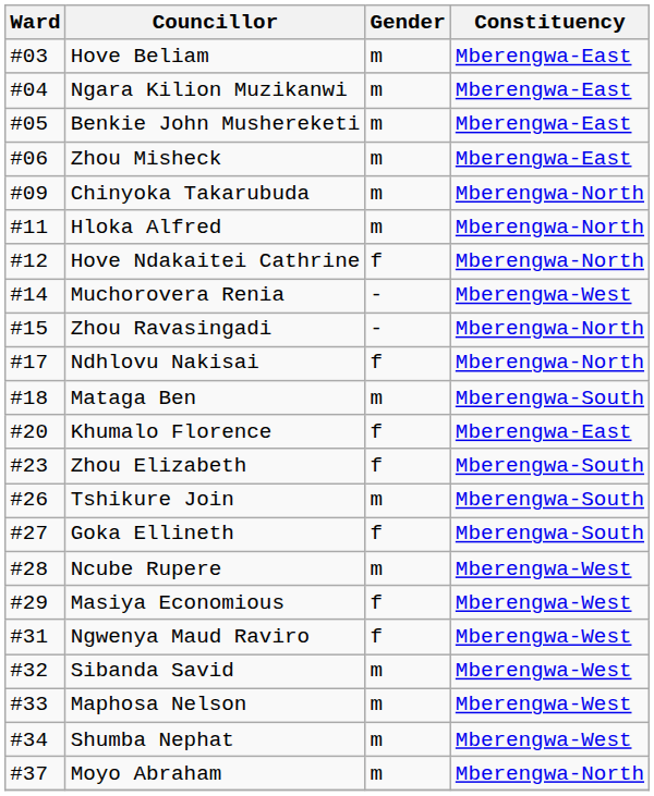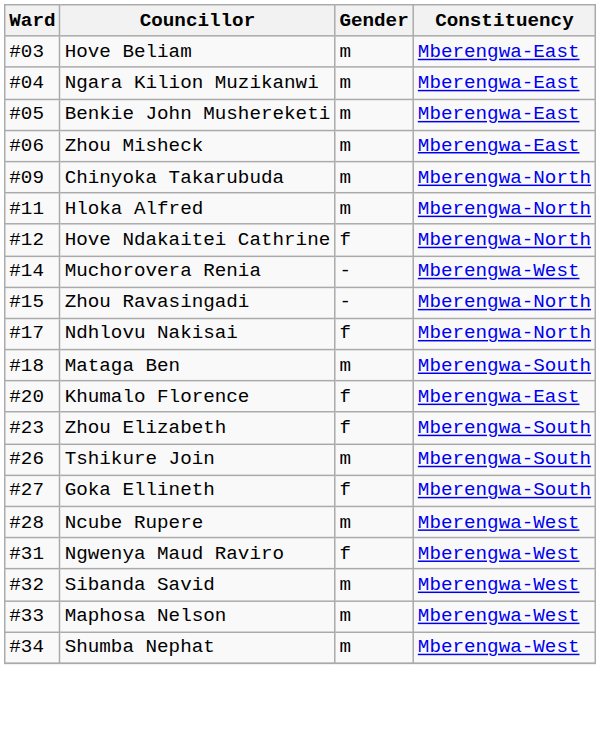- row: #29 | Masiya Economious | f | Mberengwa-West
- row: #37 | Moyo Abraham | m | Mberengwa-North
